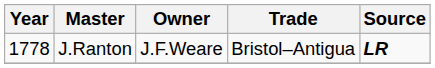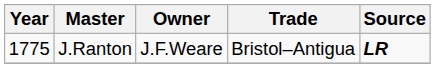J.Ranton | Year: 1778 -> 1775
